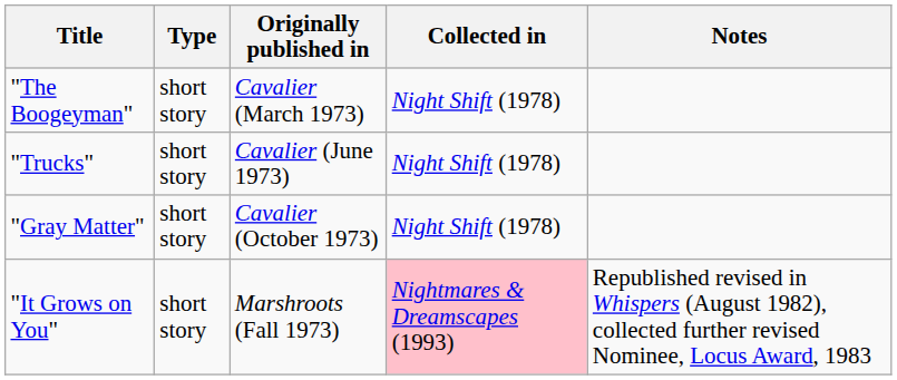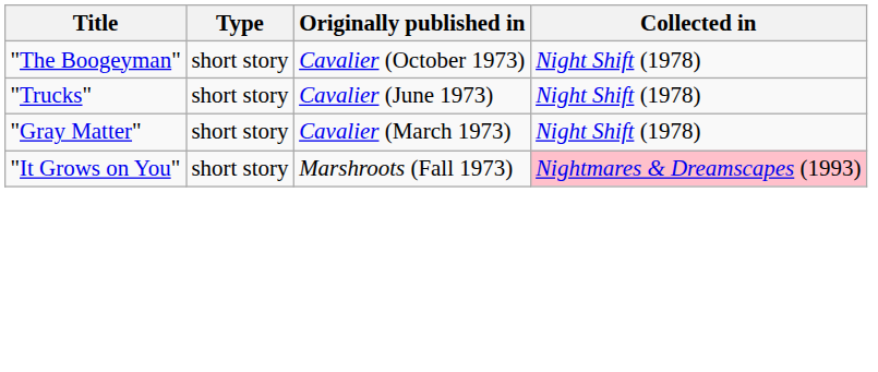- column: Notes | Republished revised in Whispers (August 1982), collected further revised Nominee, Locus Award, 1983
"The Boogeyman" | Originally published in: Cavalier (March 1973) -> Cavalier (October 1973)
"Gray Matter" | Originally published in: Cavalier (October 1973) -> Cavalier (March 1973)
